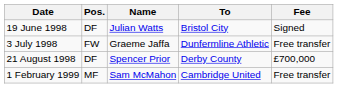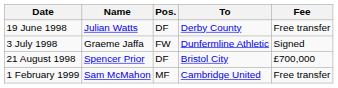columns swapped: Pos. <-> Name
19 June 1998 | To: Bristol City -> Derby County
19 June 1998 | Fee: Signed -> Free transfer
3 July 1998 | Fee: Free transfer -> Signed
21 August 1998 | To: Derby County -> Bristol City
